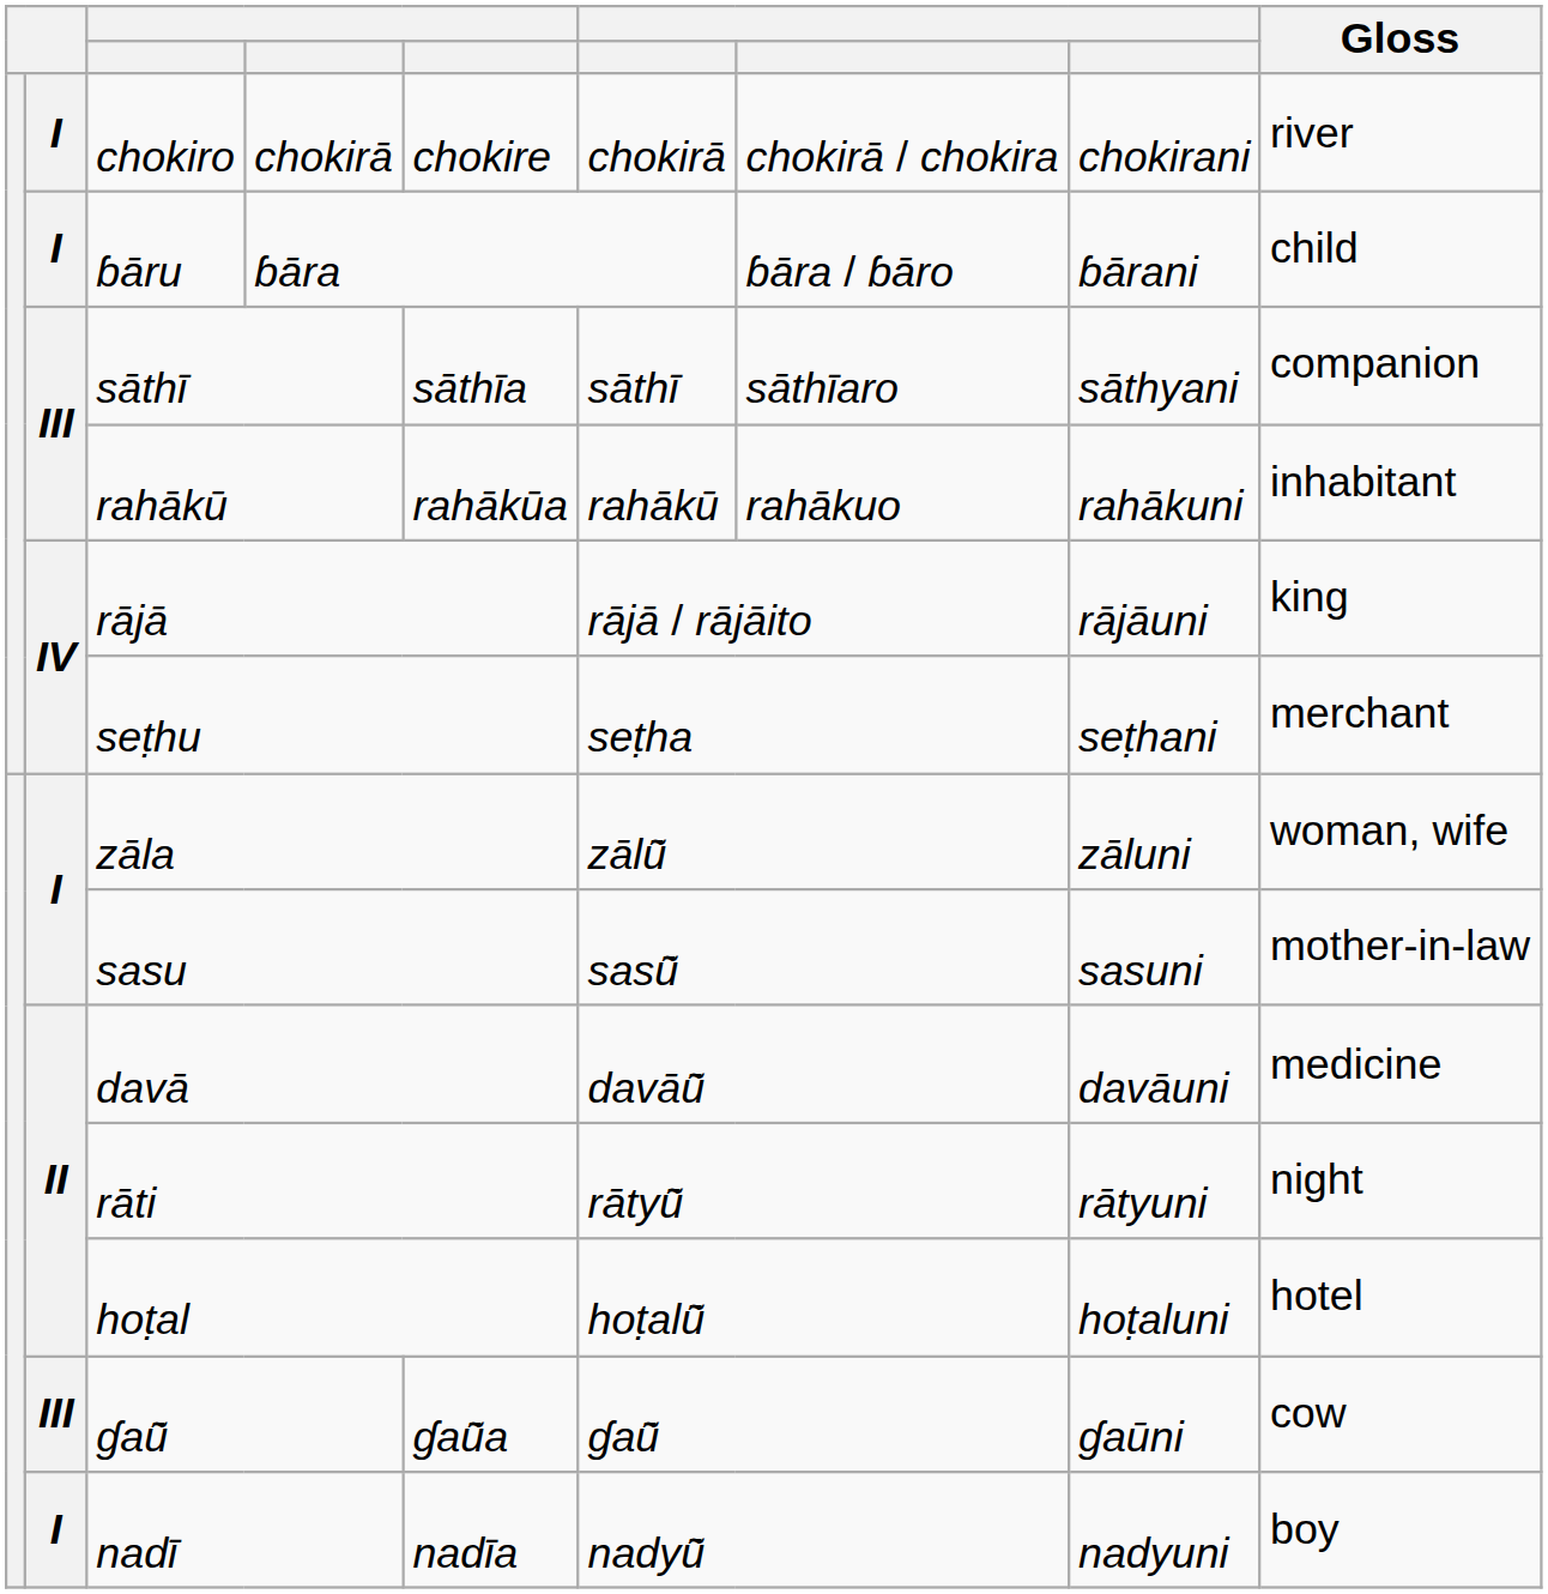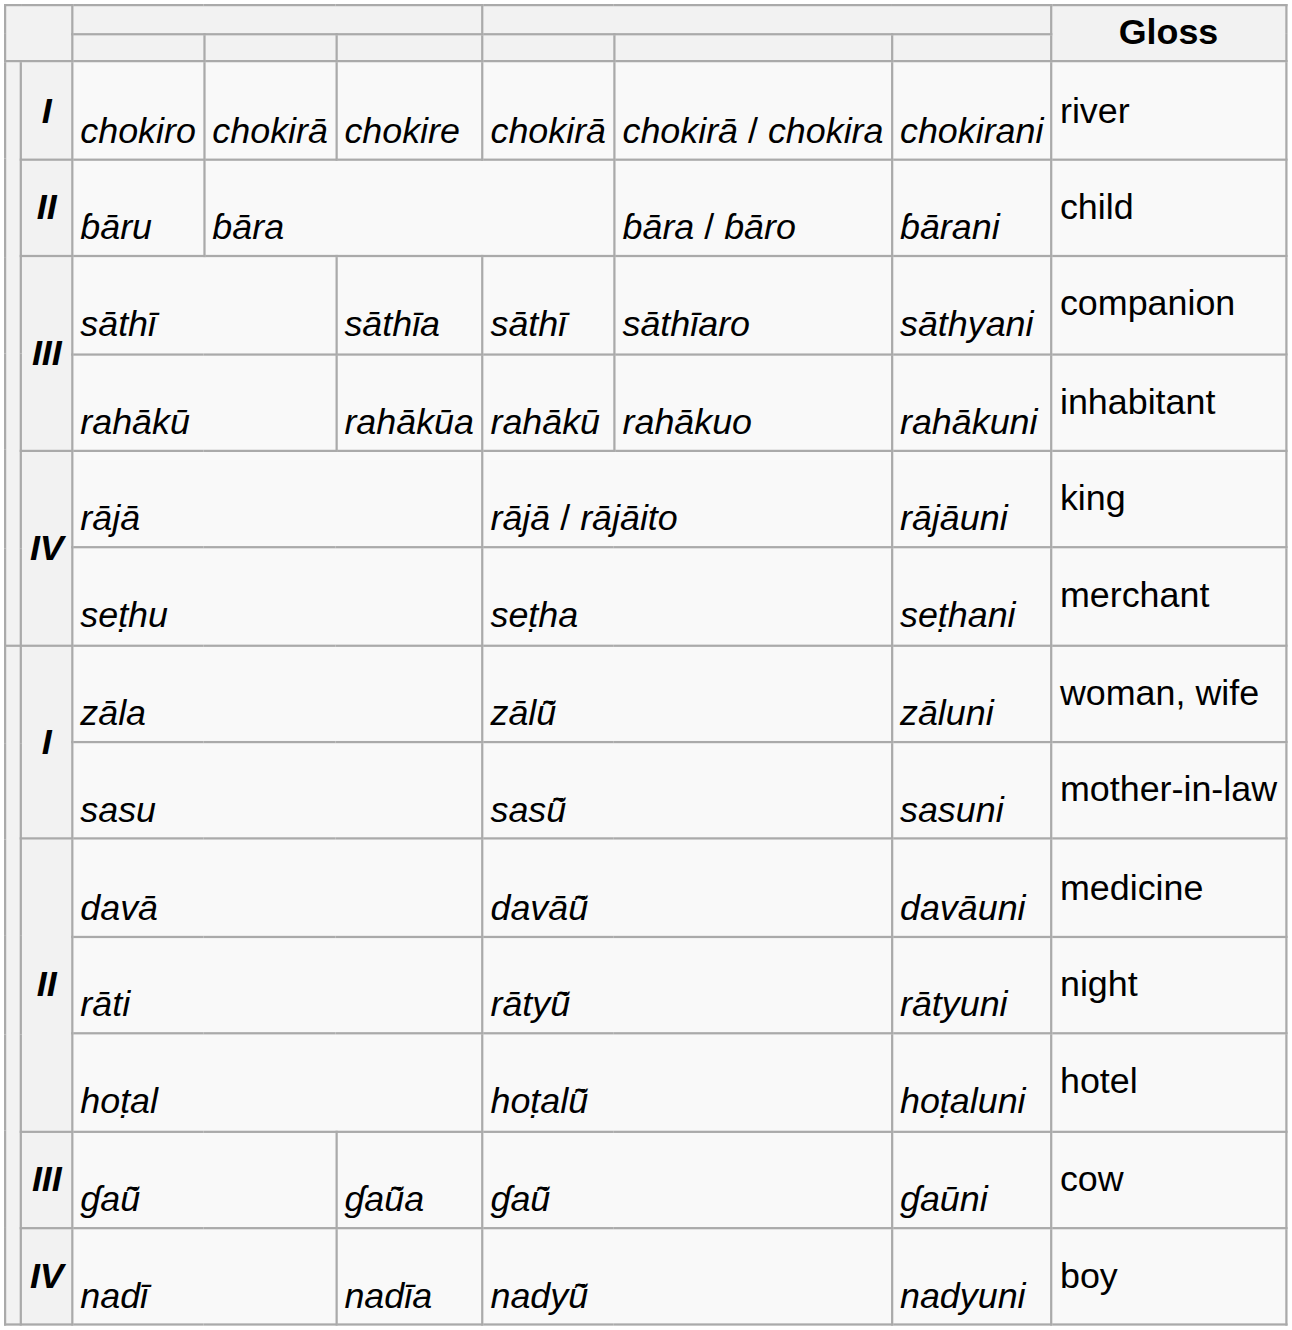ɓāru | column 2: I -> II
nadī | column 2: I -> IV
